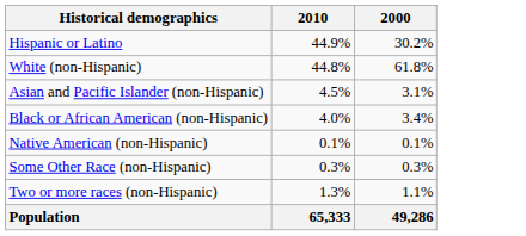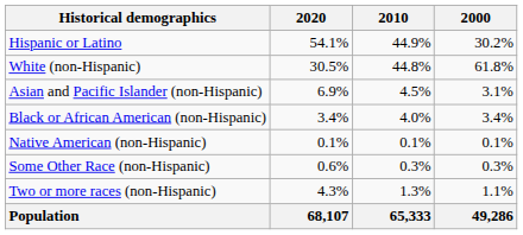+ column: 2020 | 54.1% | 30.5% | 6.9% | 3.4% | 0.1% | 0.6% | 4.3% | 68,107
